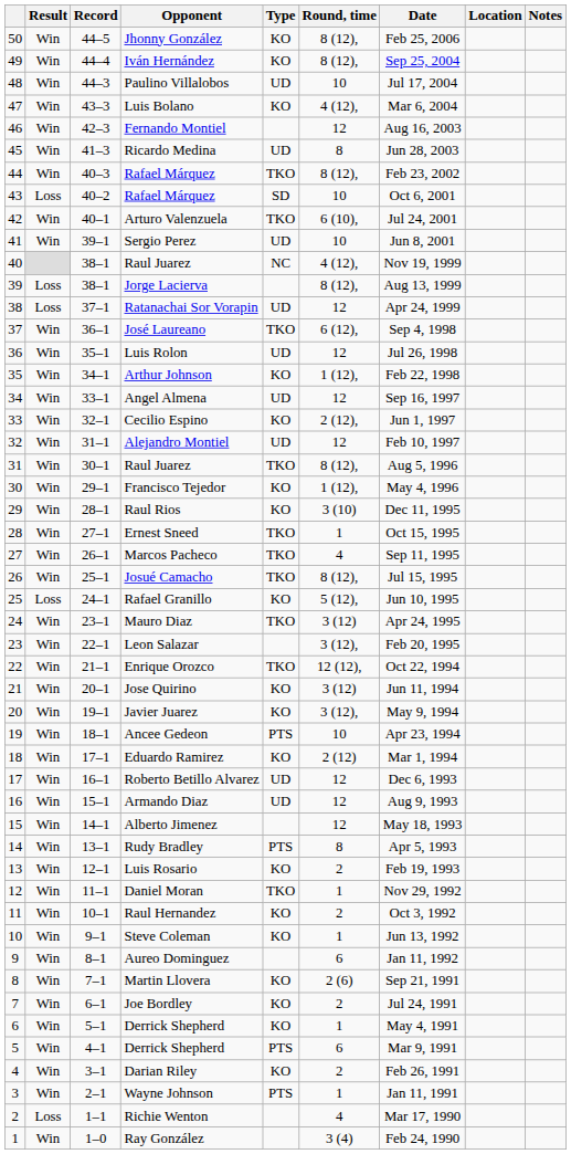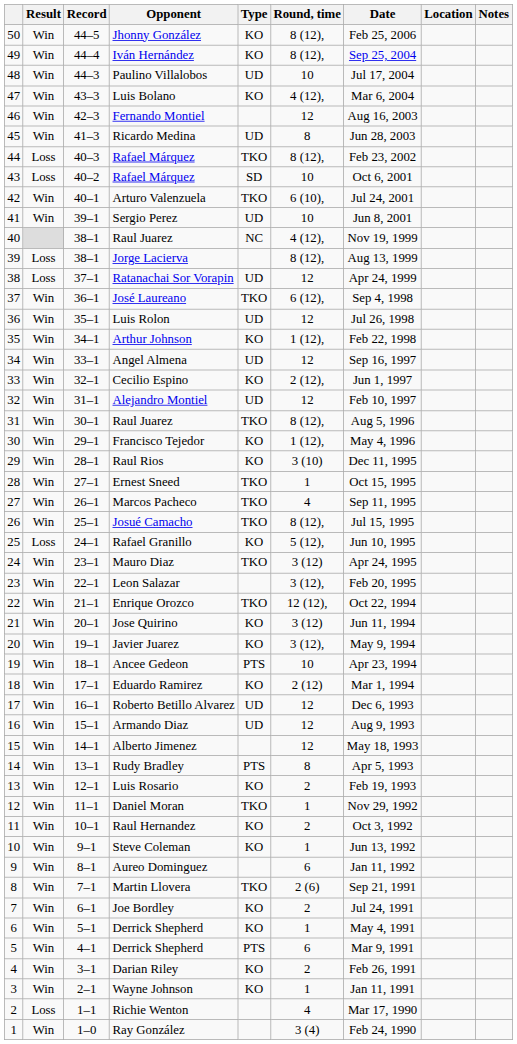44 / Rafael Márquez | Result: Win -> Loss
Martin Llovera | Type: KO -> TKO
Wayne Johnson | Type: PTS -> KO
